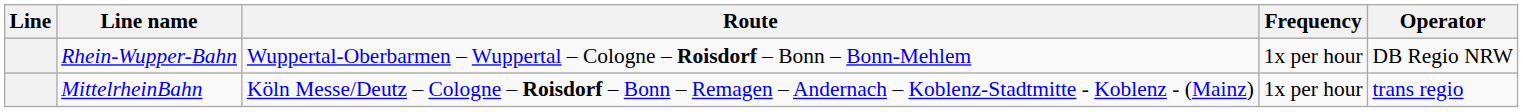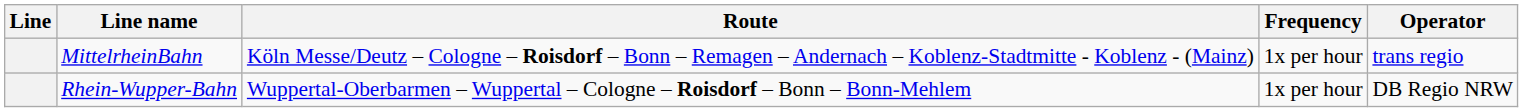rows swapped: MittelrheinBahn <-> Rhein-Wupper-Bahn
